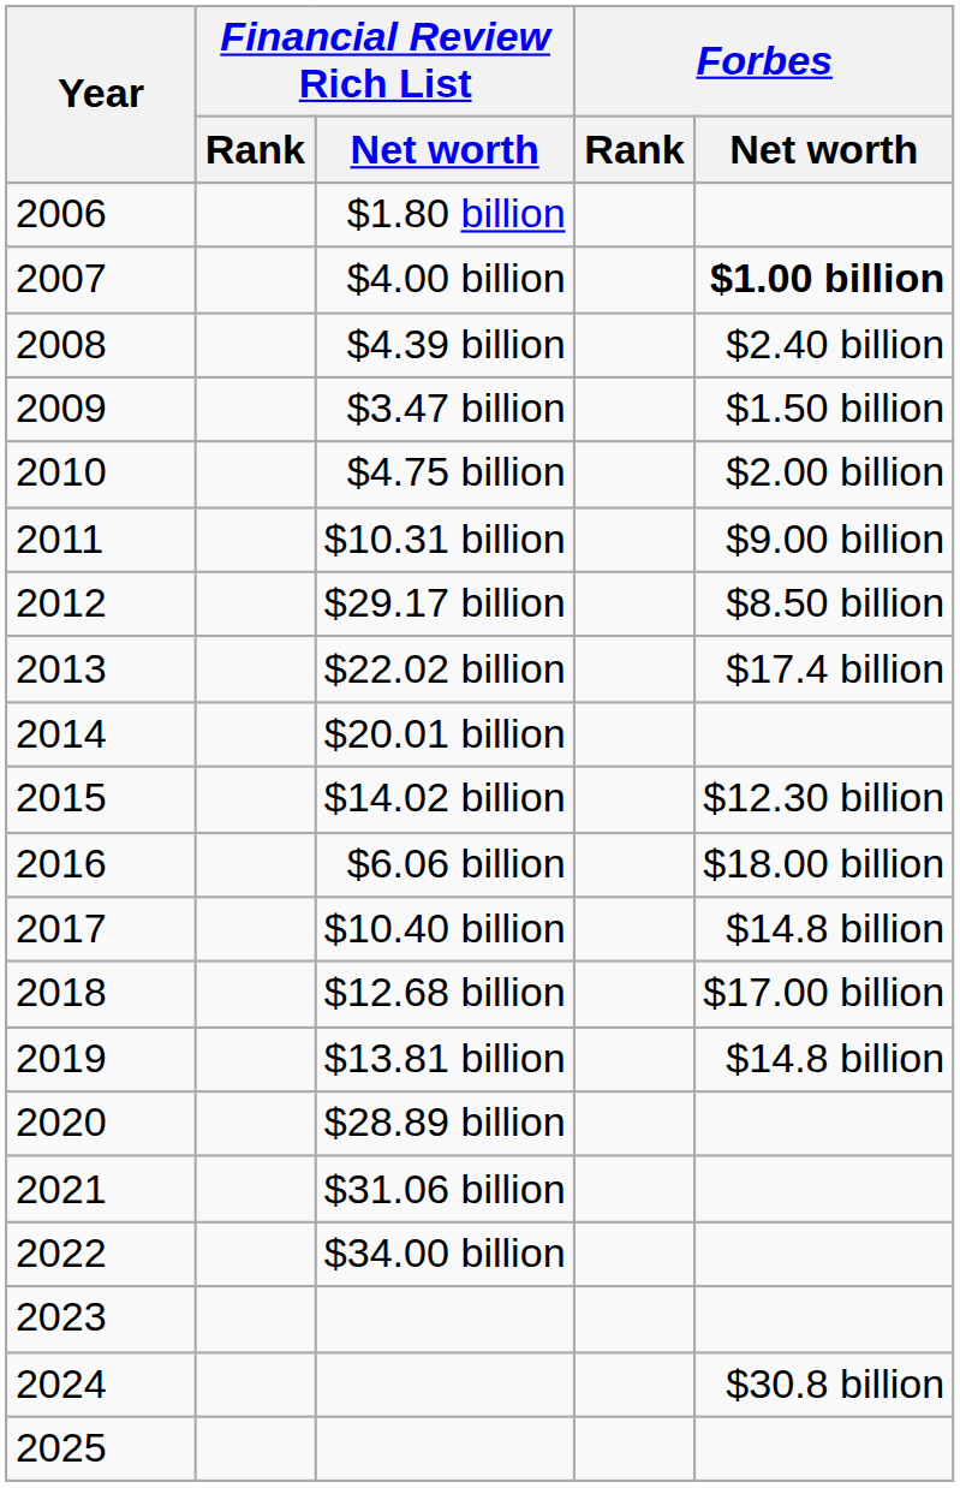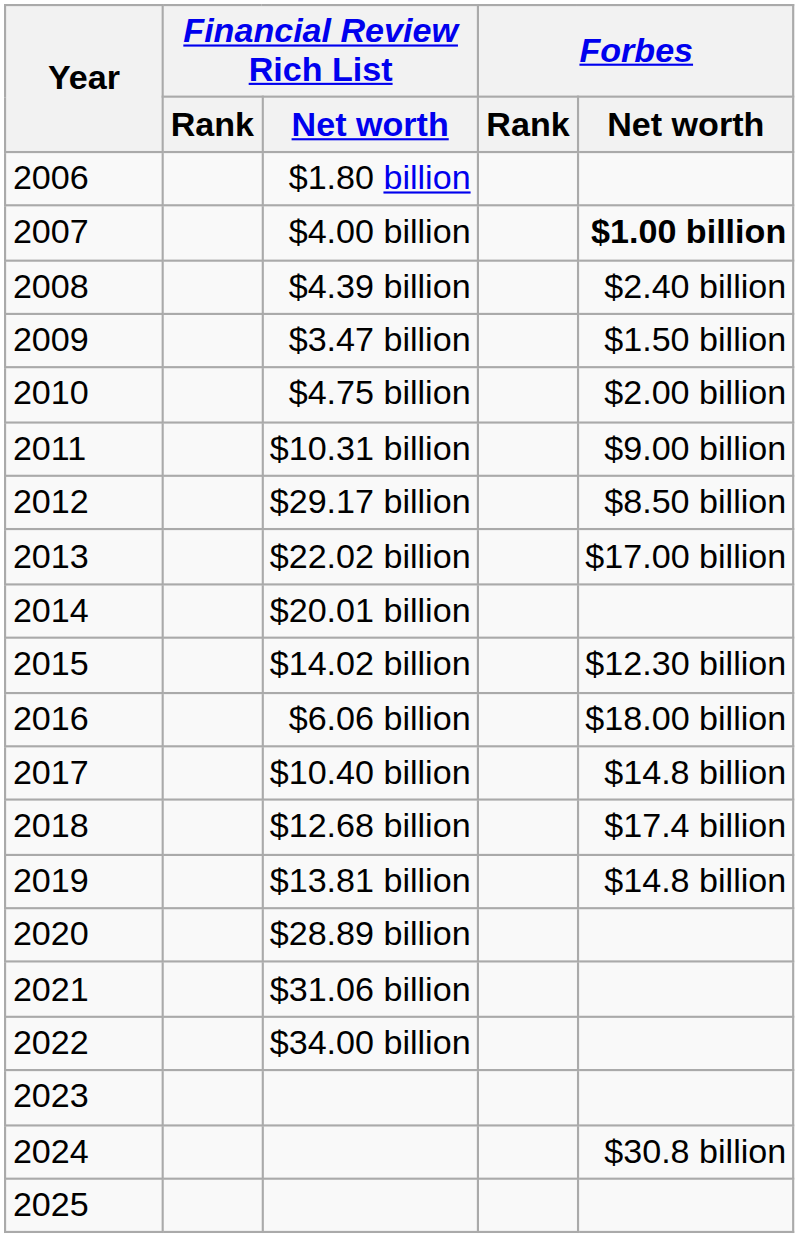$22.02 billion | Forbes / Net worth: $17.4 billion -> $17.00 billion
$12.68 billion | Forbes / Net worth: $17.00 billion -> $17.4 billion
